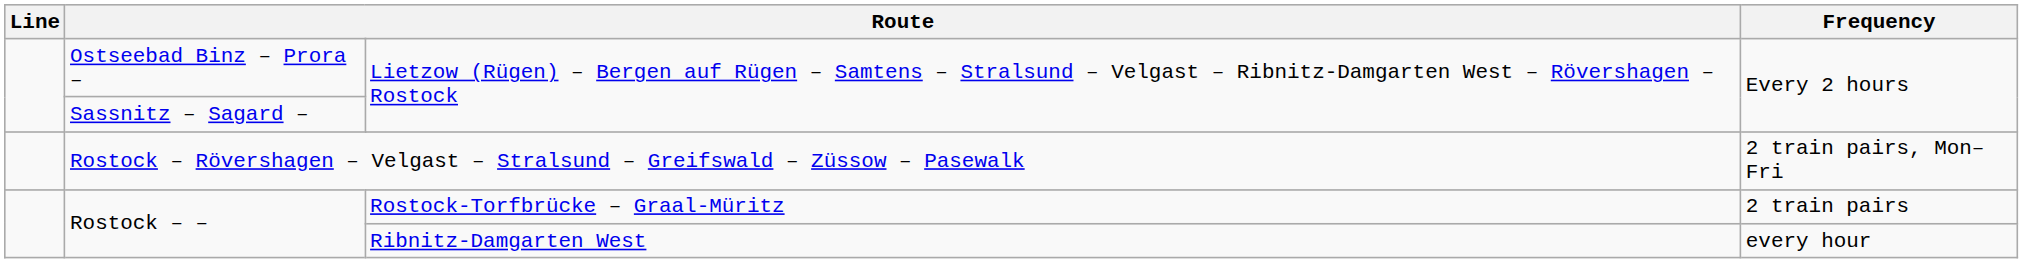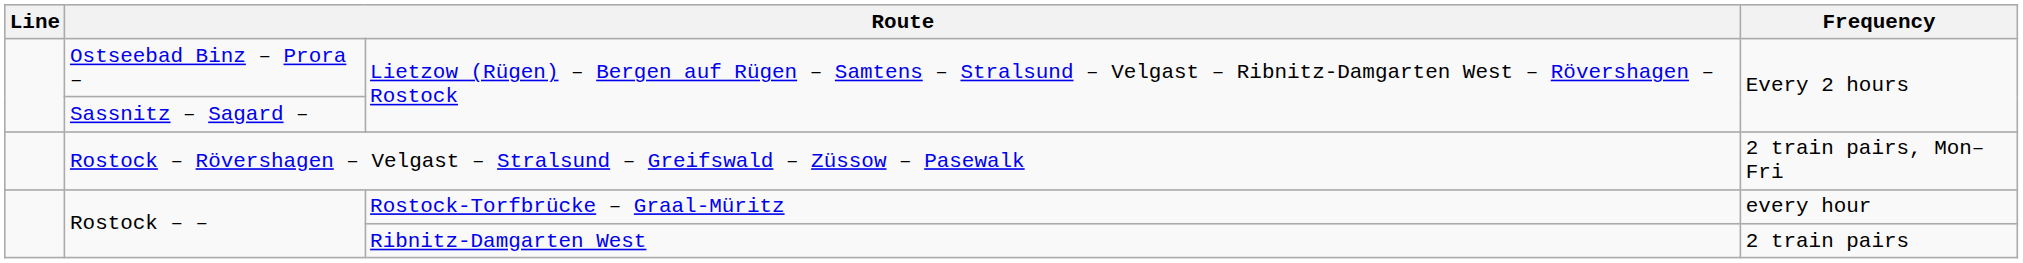Rostock – – / Rostock-Torfbrücke – Graal-Müritz | Frequency: 2 train pairs -> every hour
Rostock – – / Ribnitz-Damgarten West | Frequency: every hour -> 2 train pairs
